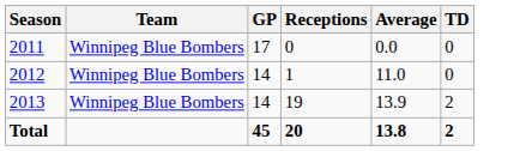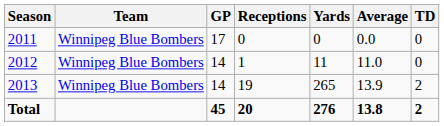+ column: Yards | 0 | 11 | 265 | 276
